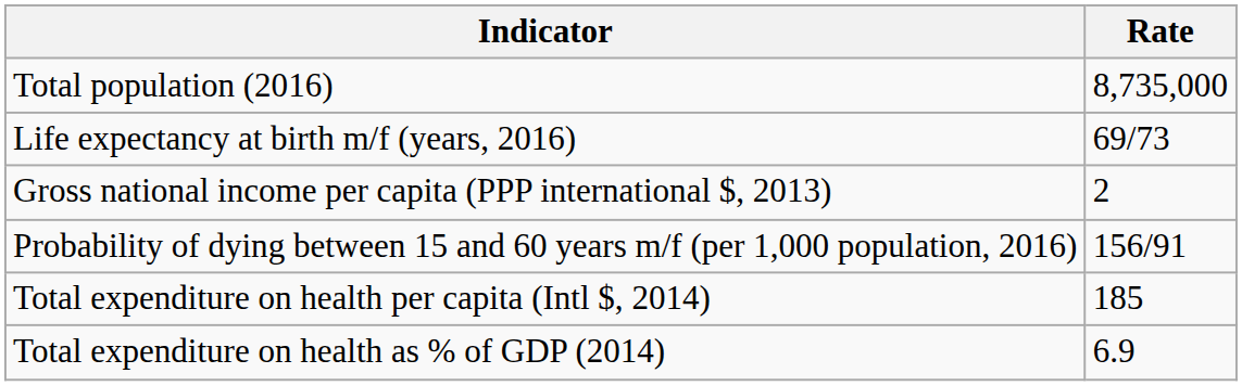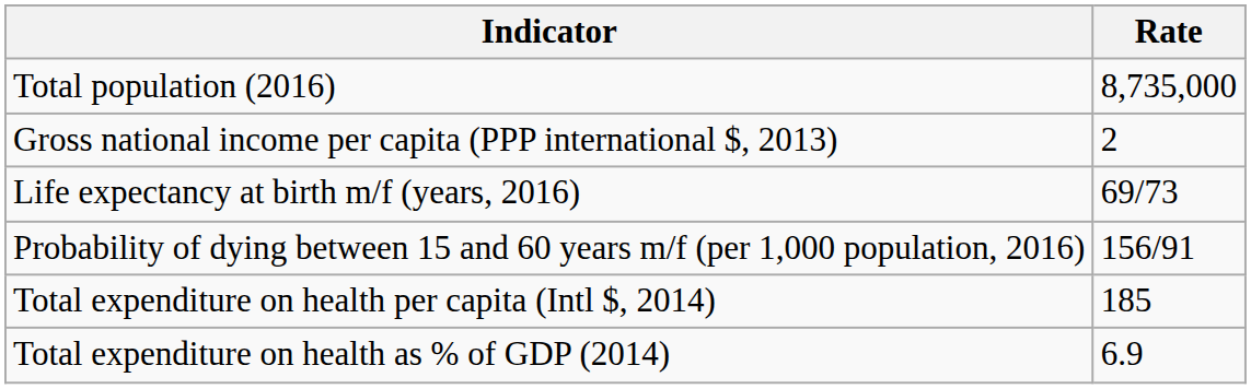rows swapped: Gross national income per capita (PPP international $, 2013) <-> Life expectancy at birth m/f (years, 2016)
